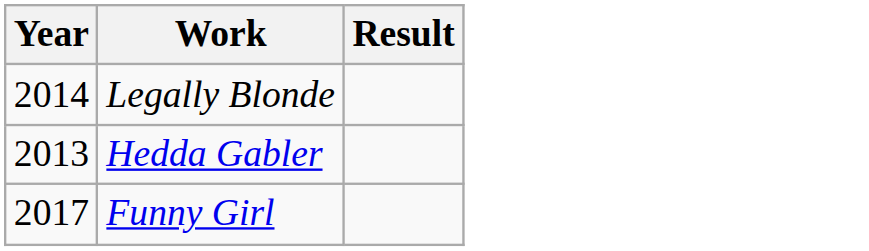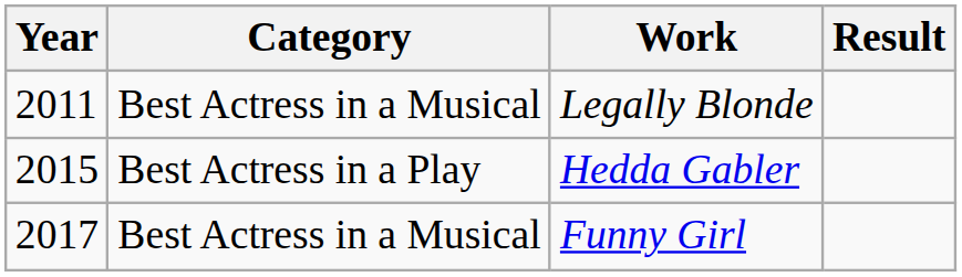+ column: Category | Best Actress in a Musical | Best Actress in a Play | Best Actress in a Musical
Legally Blonde | Year: 2014 -> 2011
Hedda Gabler | Year: 2013 -> 2015
